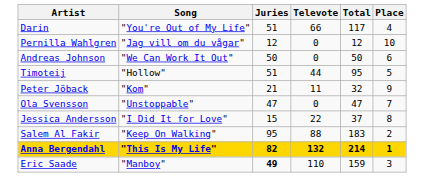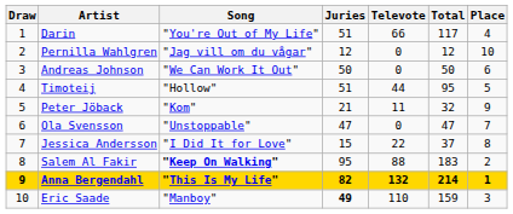+ column: Draw | 1 | 2 | 3 | 4 | 5 | 6 | 7 | 8 | 9 | 10
Salem Al Fakir | Song: normal -> bold
